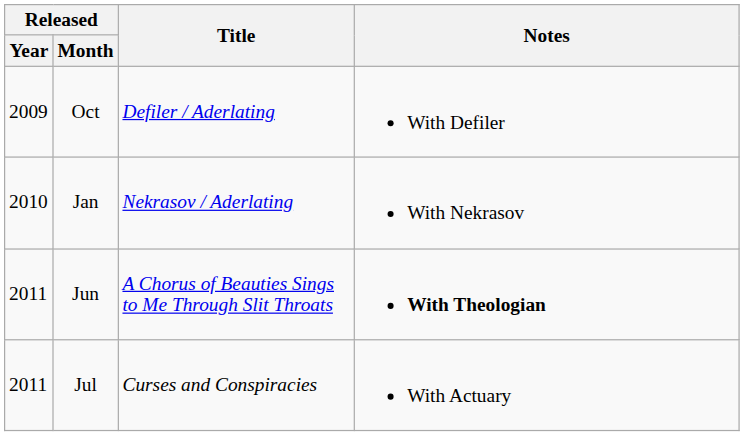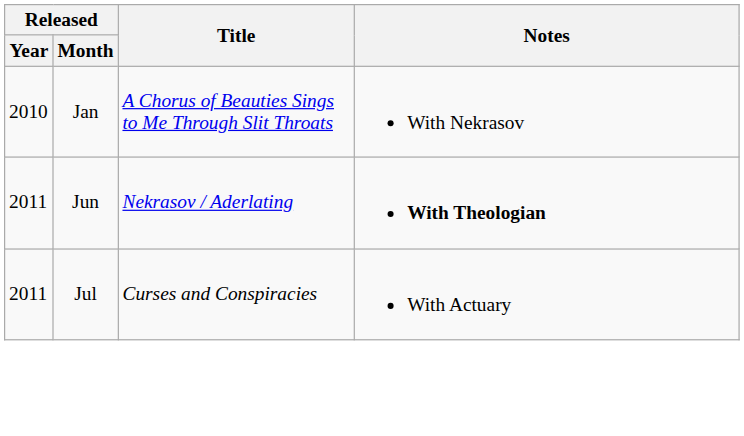- row: 2009 | Oct | Defiler / Aderlating | With Defiler
Jan | Title: Nekrasov / Aderlating -> A Chorus of Beauties Sings to Me Through Slit Throats
Jun | Title: A Chorus of Beauties Sings to Me Through Slit Throats -> Nekrasov / Aderlating
